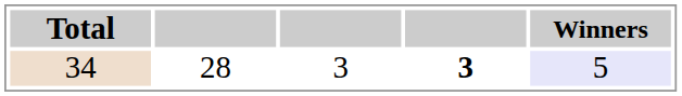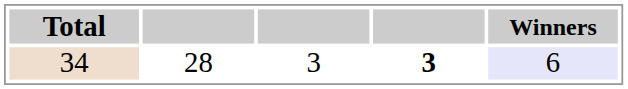34 | Winners: 5 -> 6
